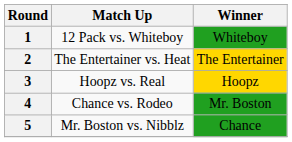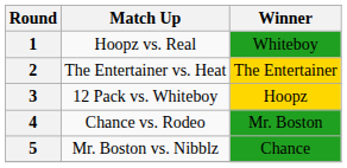1 | Match Up: 12 Pack vs. Whiteboy -> Hoopz vs. Real
3 | Match Up: Hoopz vs. Real -> 12 Pack vs. Whiteboy
